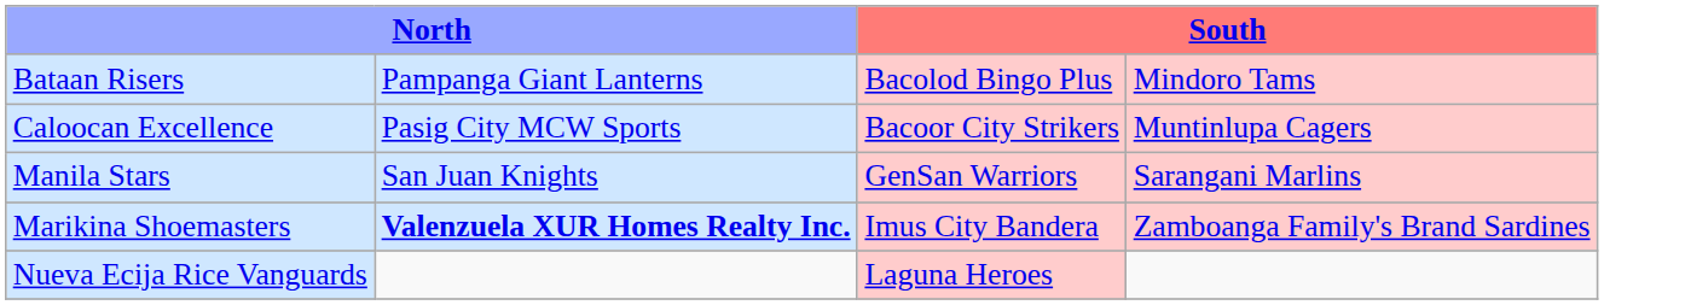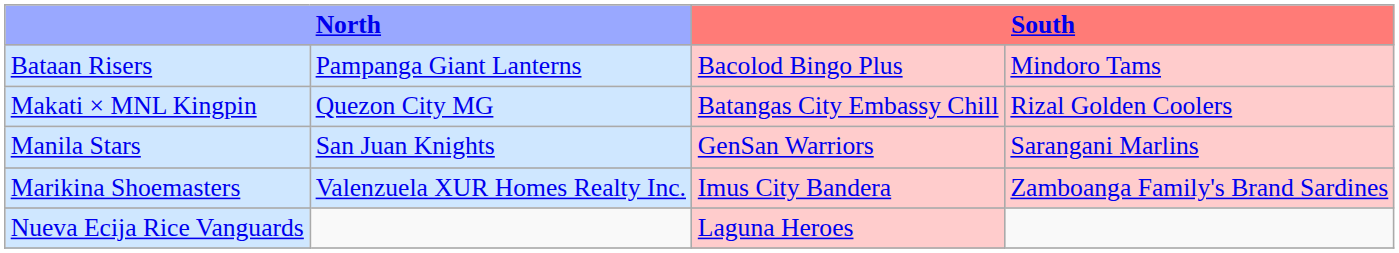- row: Caloocan Excellence | Pasig City MCW Sports | Bacoor City Strikers | Muntinlupa Cagers
+ row: Makati × MNL Kingpin | Quezon City MG | Batangas City Embassy Chill | Rizal Golden Coolers
Marikina Shoemasters | column 2: bold -> normal
